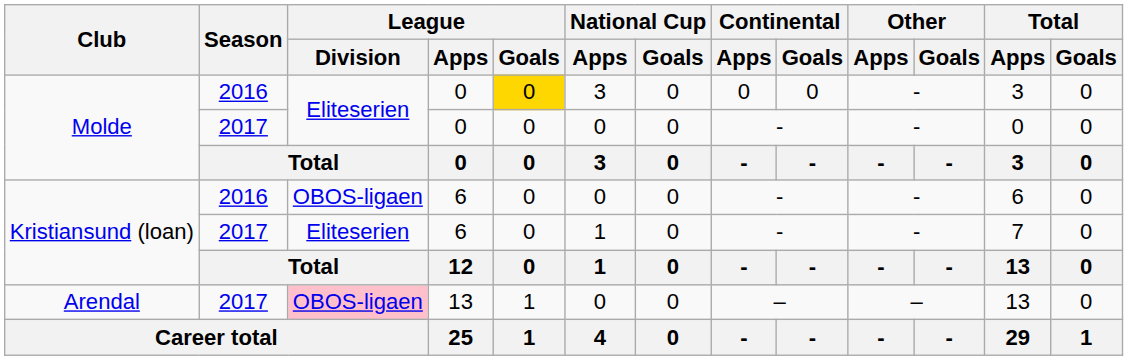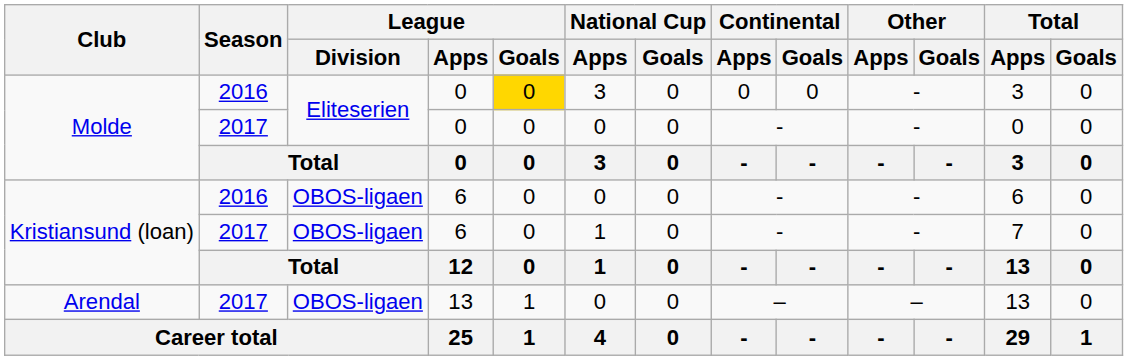Kristiansund (loan) / 2017 | League / Division: Eliteserien -> OBOS-ligaen
Arendal | League / Division: pink background -> no background
